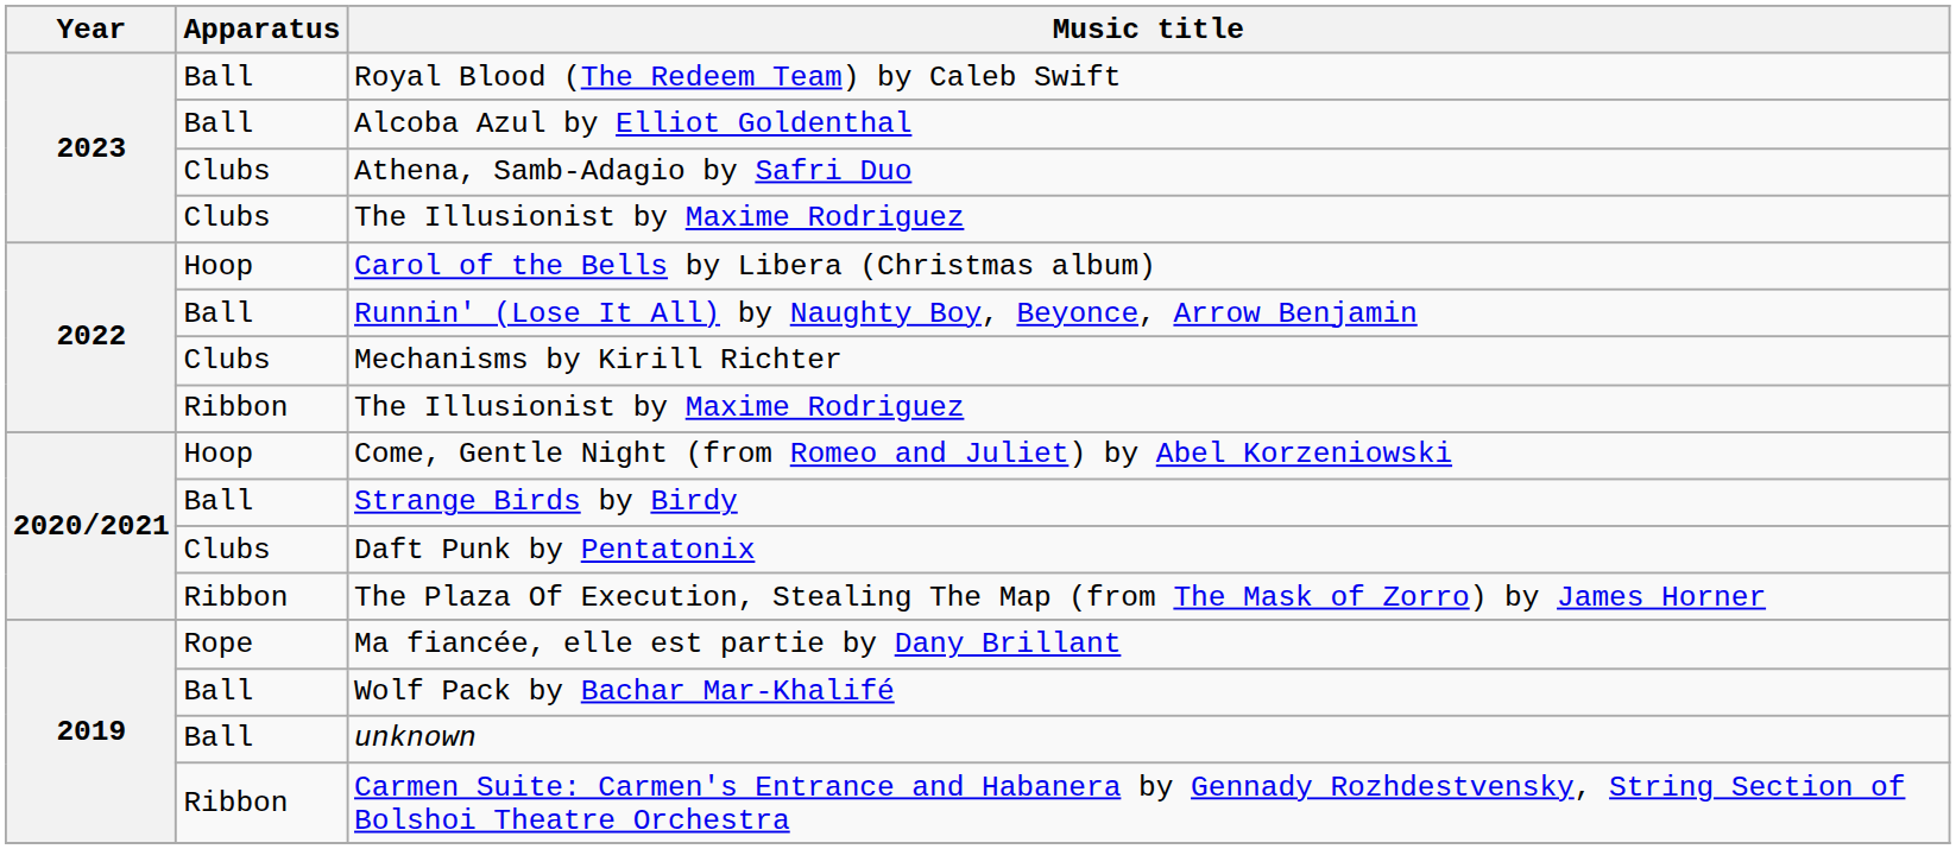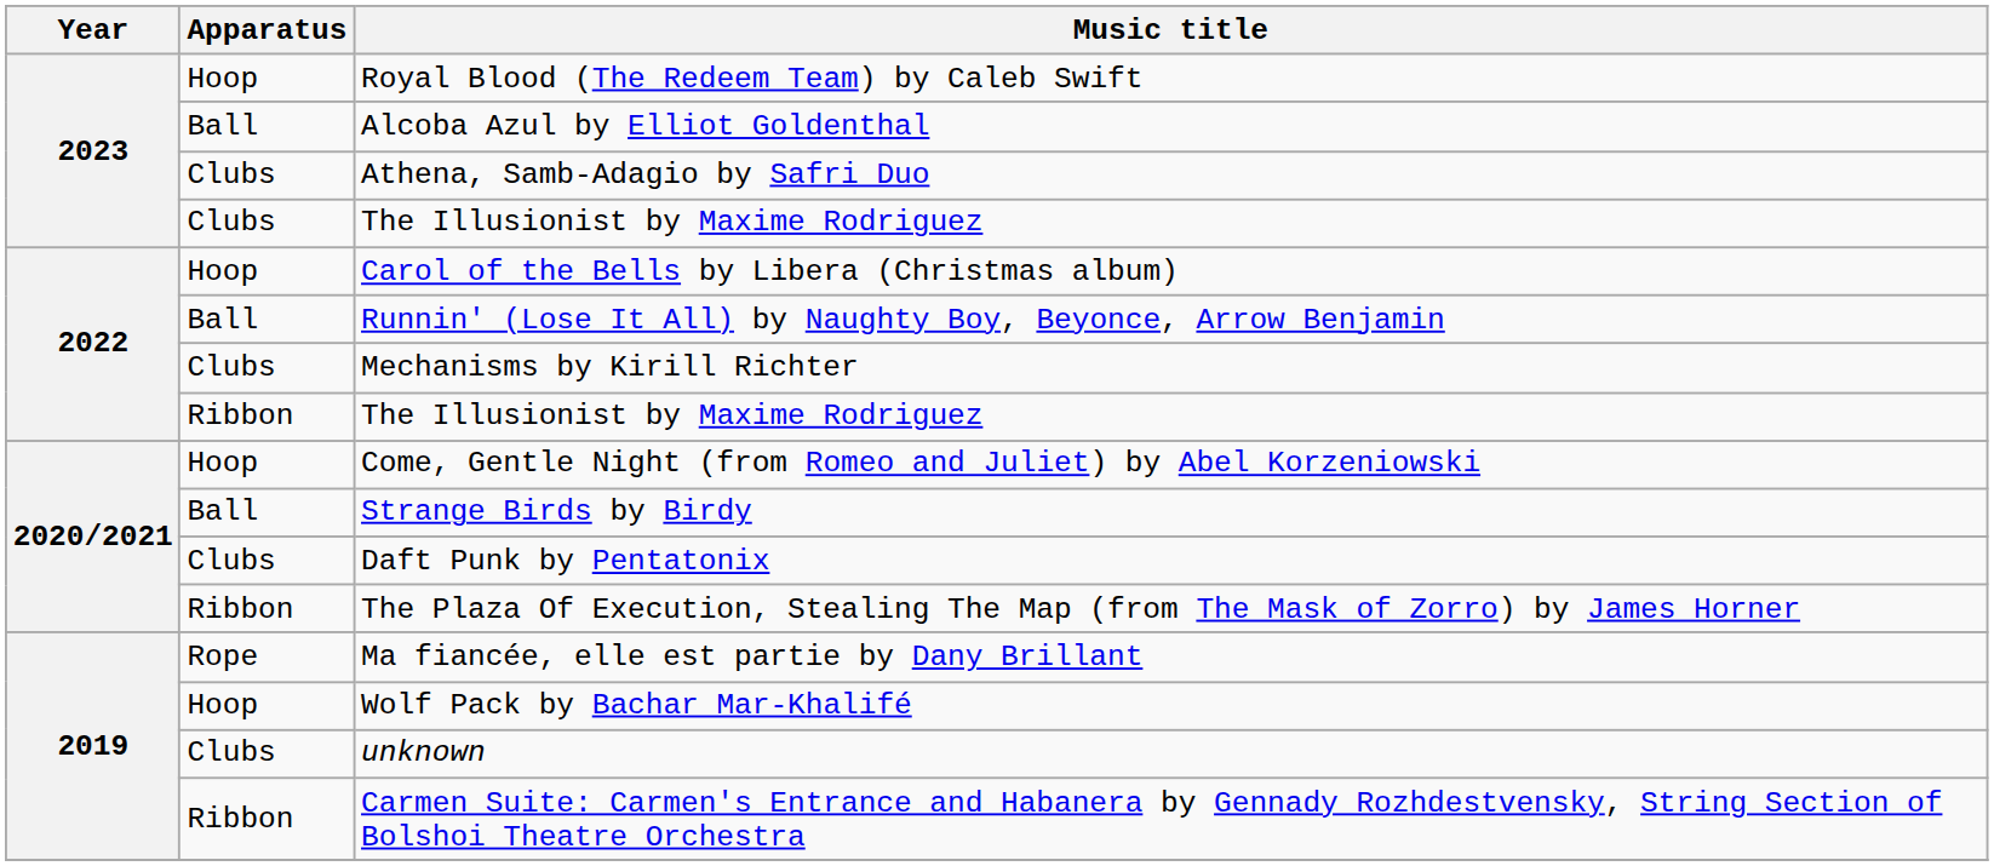Royal Blood (The Redeem Team) by Caleb Swift | Apparatus: Ball -> Hoop
Wolf Pack by Bachar Mar-Khalifé | Apparatus: Ball -> Hoop
unknown | Apparatus: Ball -> Clubs
